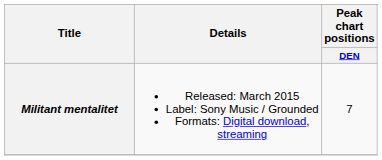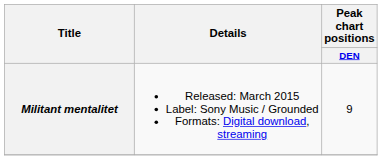Militant mentalitet | Peak chart positions / DEN: 7 -> 9
